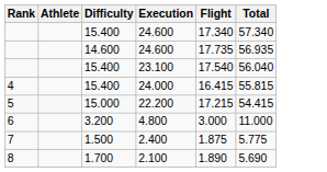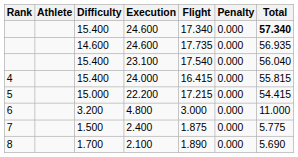+ column: Penalty | 0.000 | 0.000 | 0.000 | 0.000 | 0.000 | 0.000 | 0.000 | 0.000
15.400 / 24.600 | Total: normal -> bold
